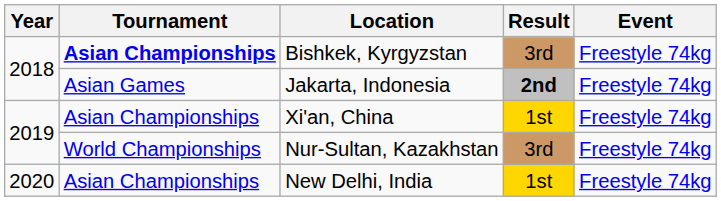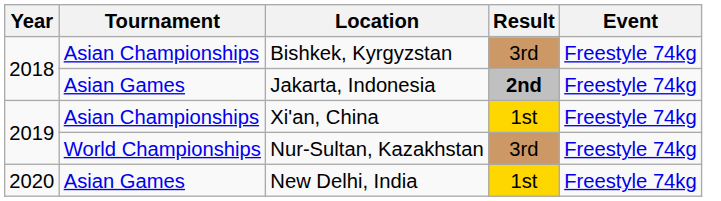Bishkek, Kyrgyzstan | Tournament: bold -> normal
New Delhi, India | Tournament: Asian Championships -> Asian Games
